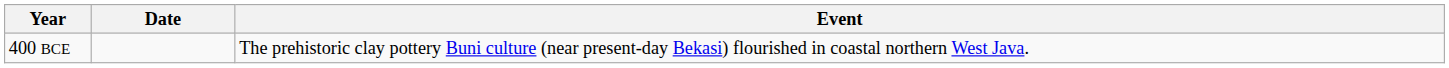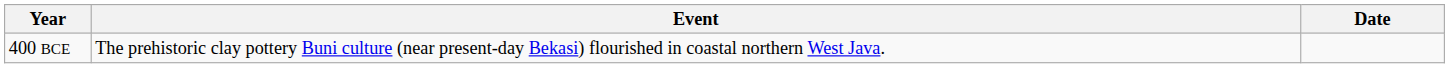columns swapped: Date <-> Event
